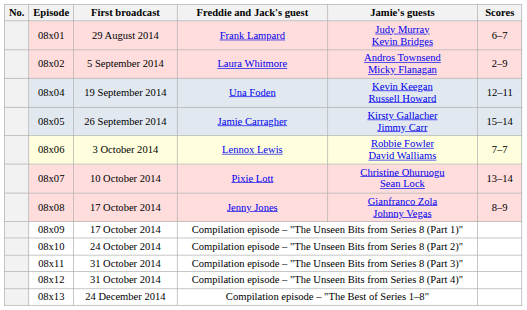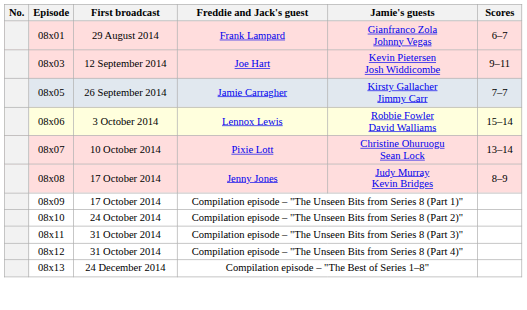Frank Lampard | Jamie's guests: Judy Murray Kevin Bridges -> Gianfranco Zola Johnny Vegas
- row: 08x02 | 5 September 2014 | Laura Whitmore | Andros Townsend Micky Flanagan | 2–9
+ row: 08x03 | 12 September 2014 | Joe Hart | Kevin Pietersen Josh Widdicombe | 9–11
- row: 08x04 | 19 September 2014 | Una Foden | Kevin Keegan Russell Howard | 12–11
Jamie Carragher | Scores: 15–14 -> 7–7
Lennox Lewis | Scores: 7–7 -> 15–14
Jenny Jones | Jamie's guests: Gianfranco Zola Johnny Vegas -> Judy Murray Kevin Bridges
